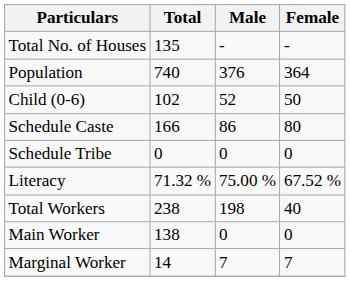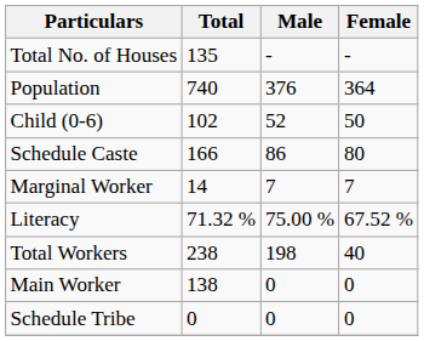rows swapped: Schedule Tribe <-> Marginal Worker
